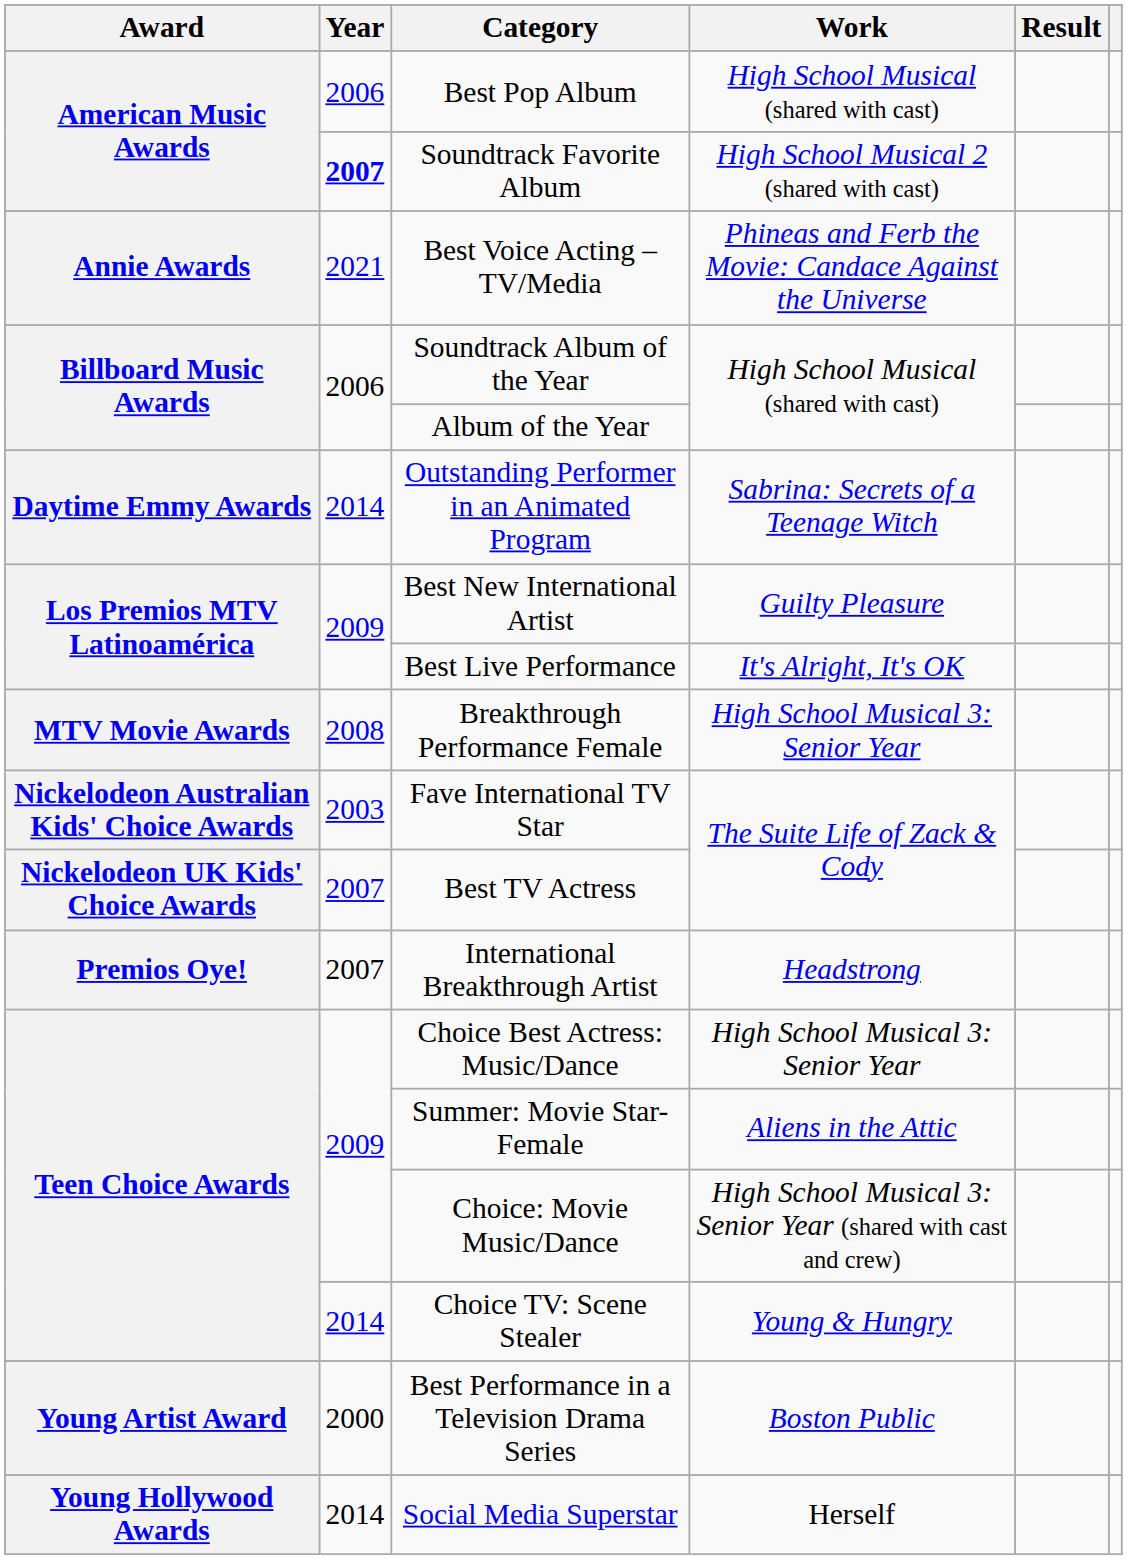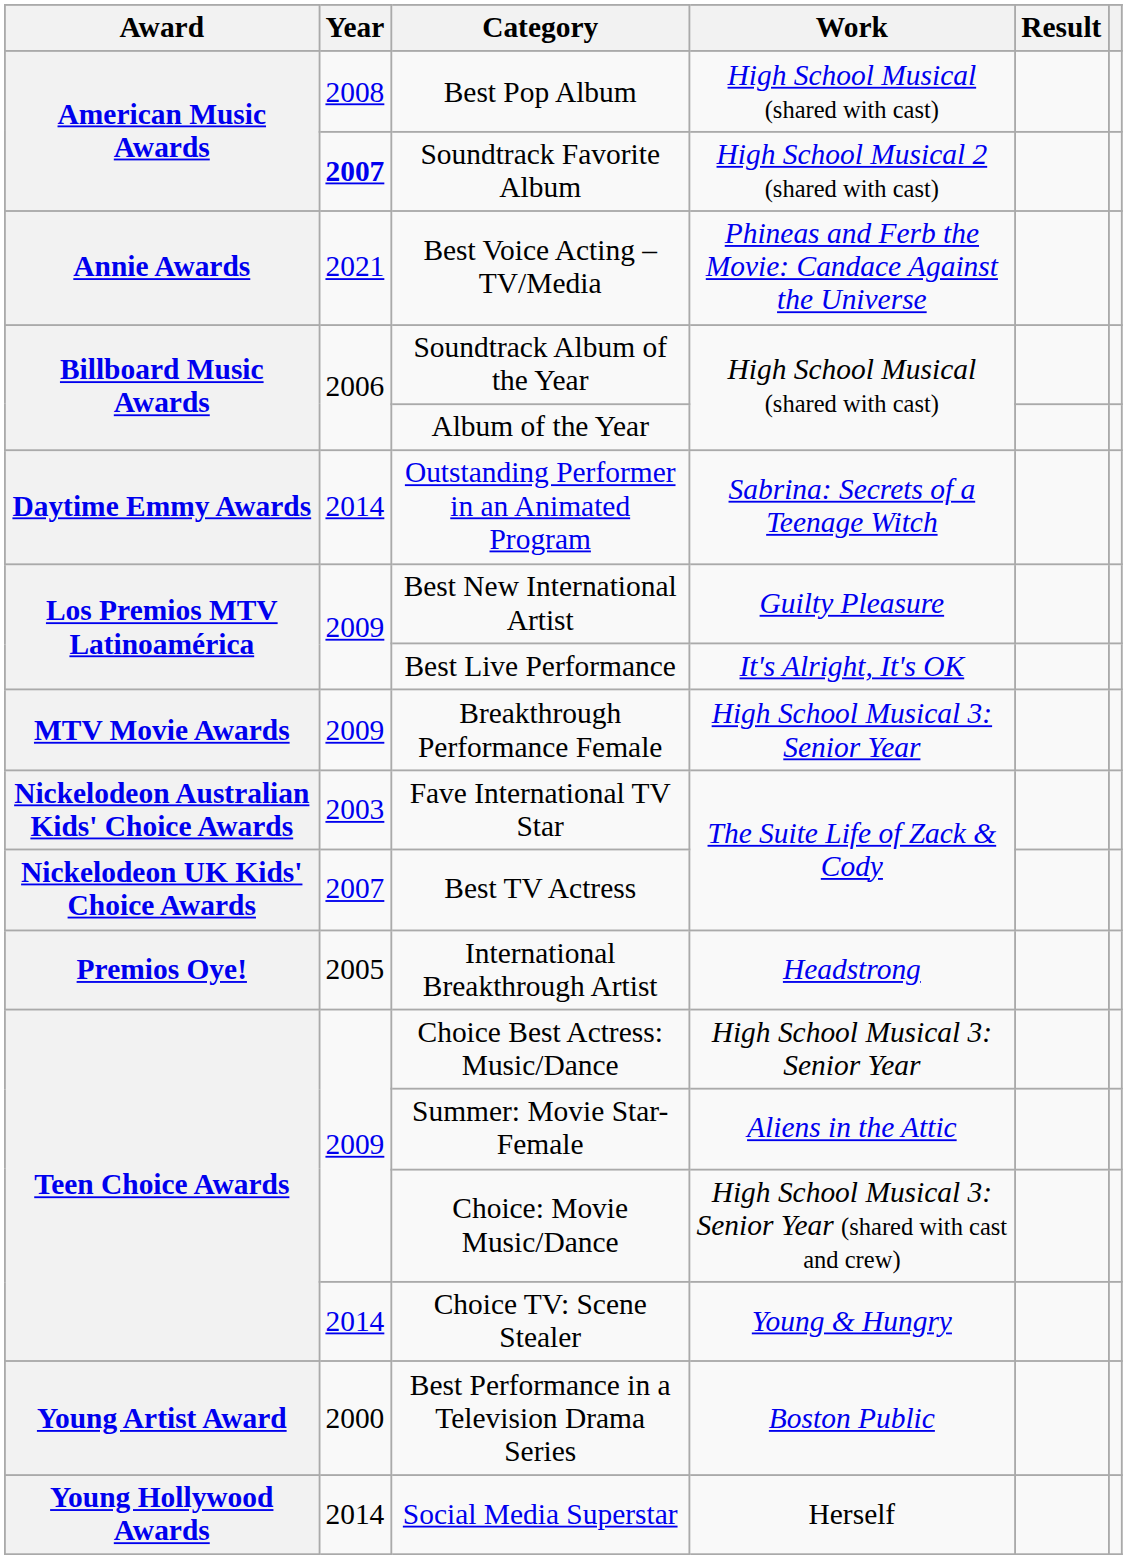Best Pop Album | Year: 2006 -> 2008
Breakthrough Performance Female | Year: 2008 -> 2009
International Breakthrough Artist | Year: 2007 -> 2005
